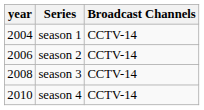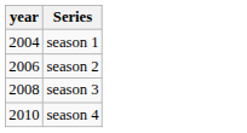- column: Broadcast Channels | CCTV-14 | CCTV-14 | CCTV-14 | CCTV-14
